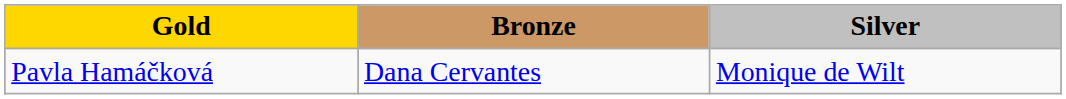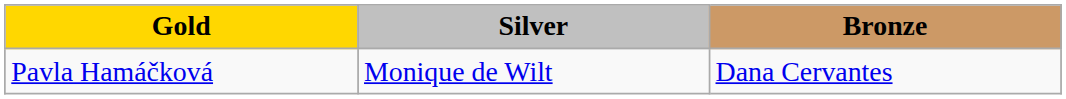columns swapped: Silver <-> Bronze
